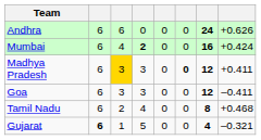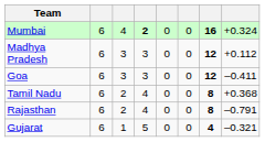- row: Andhra | 6 | 6 | 0 | 0 | 0 | 24 | +0.626
Mumbai | column 8: +0.424 -> +0.324
Madhya Pradesh | column 3: gold background -> no background
Madhya Pradesh | column 6: bold -> normal
Madhya Pradesh | column 8: +0.411 -> +0.112
Tamil Nadu | column 8: +0.468 -> +0.368
+ row: Rajasthan | 6 | 2 | 4 | 0 | 0 | 8 | –0.791
Gujarat | column 2: bold -> normal
